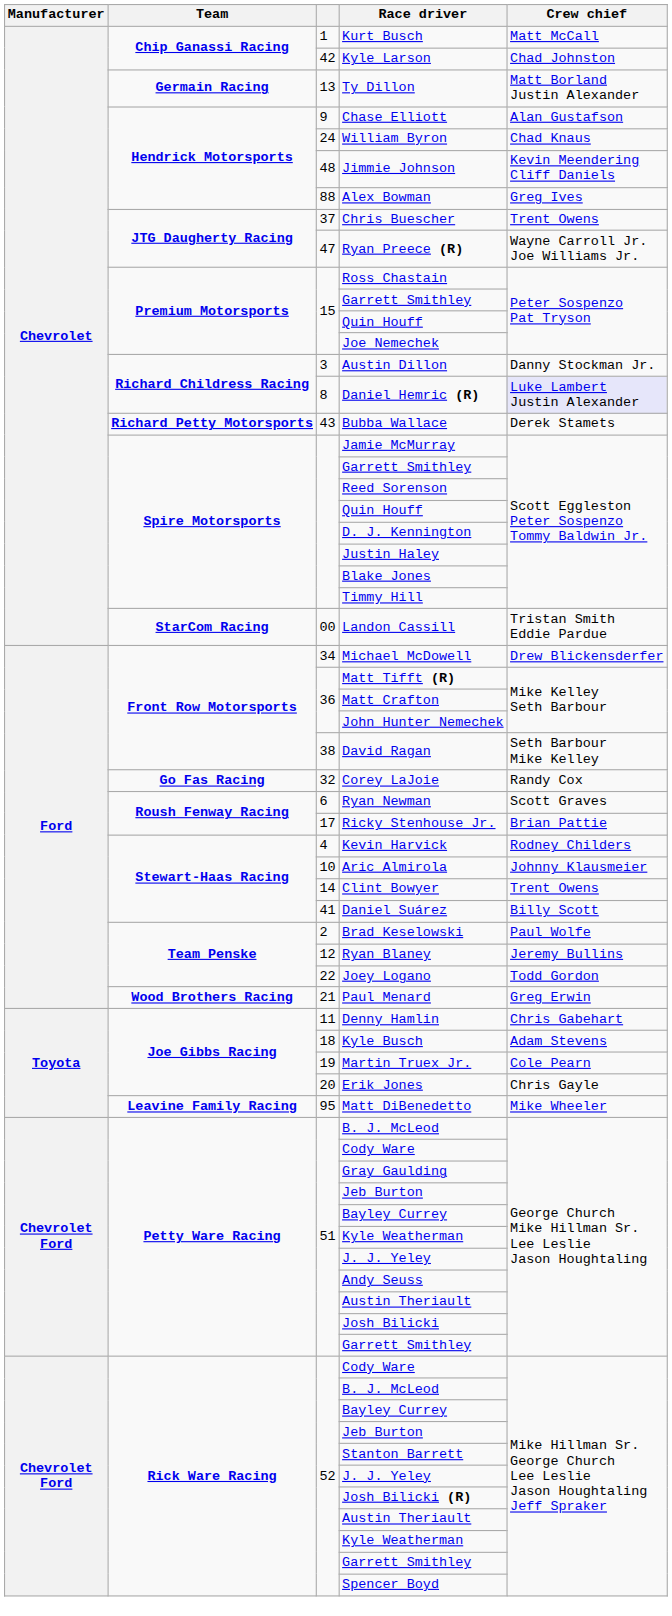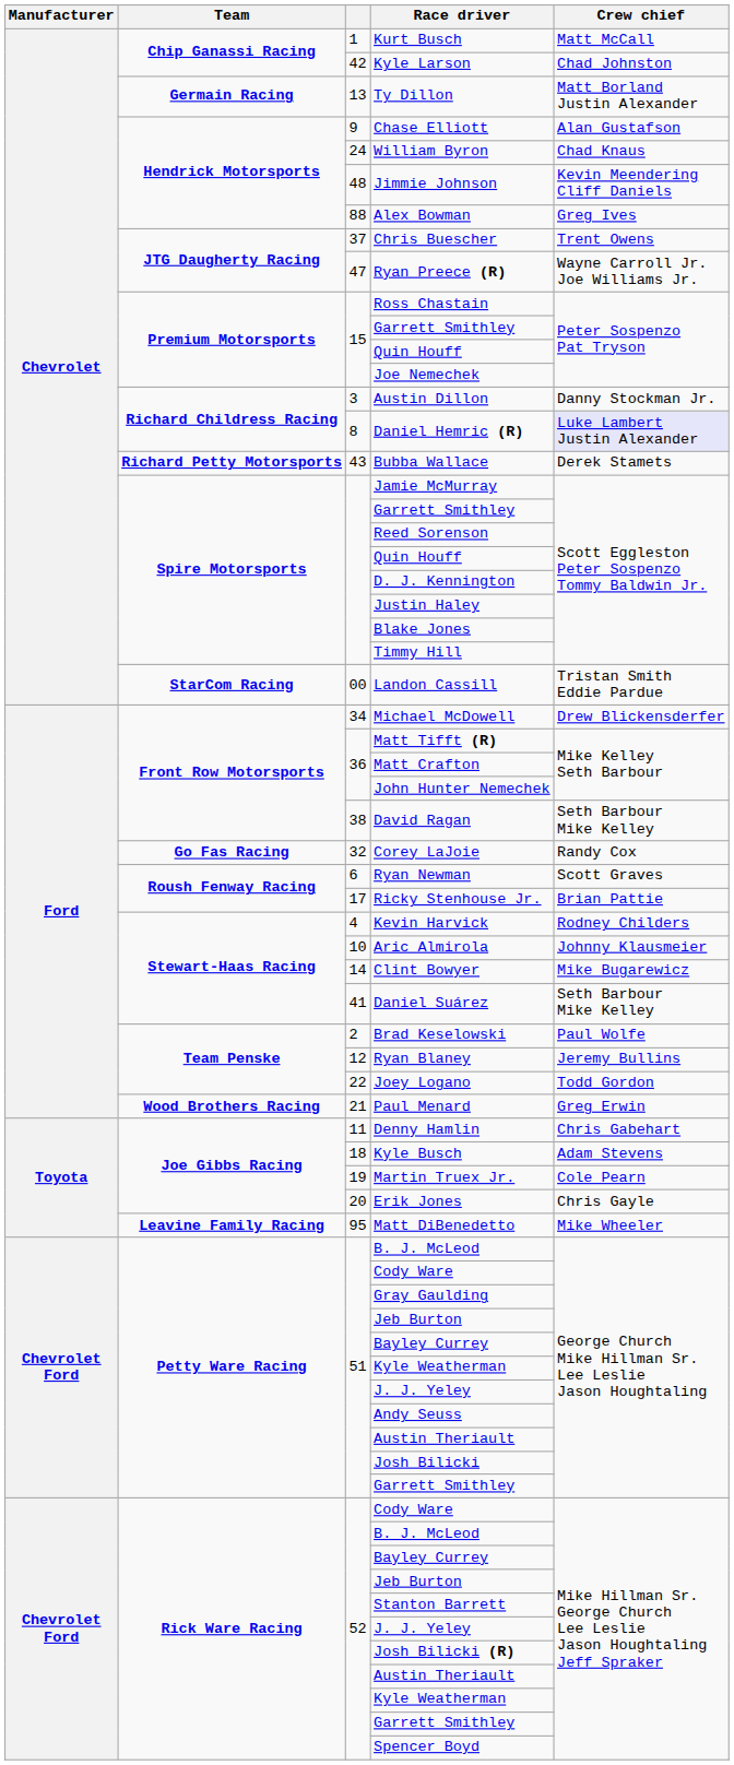Clint Bowyer | Crew chief: Trent Owens -> Mike Bugarewicz
Daniel Suárez | Crew chief: Billy Scott -> Seth Barbour Mike Kelley
